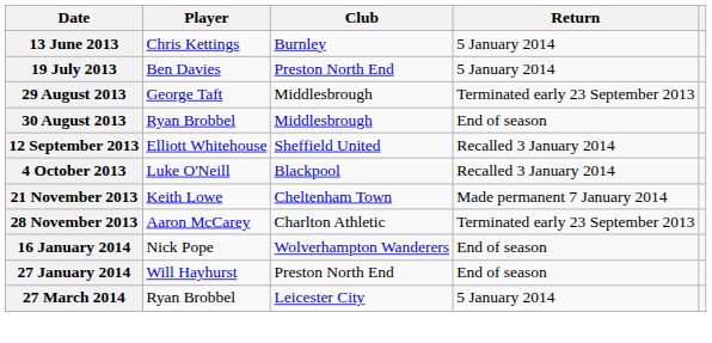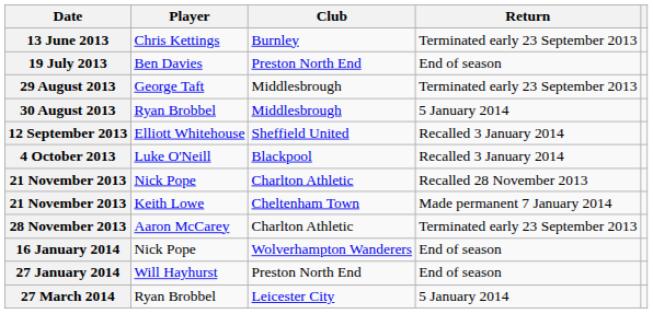13 June 2013 | Return: 5 January 2014 -> Terminated early 23 September 2013
19 July 2013 | Return: 5 January 2014 -> End of season
30 August 2013 | Return: End of season -> 5 January 2014
+ row: 21 November 2013 | Nick Pope | Charlton Athletic | Recalled 28 November 2013
